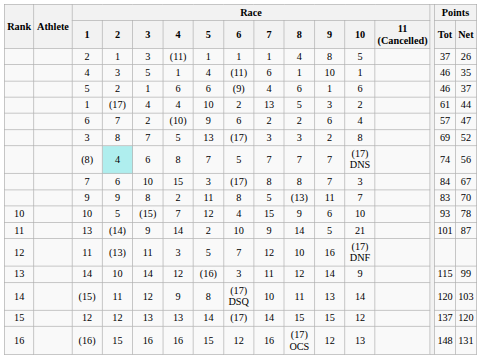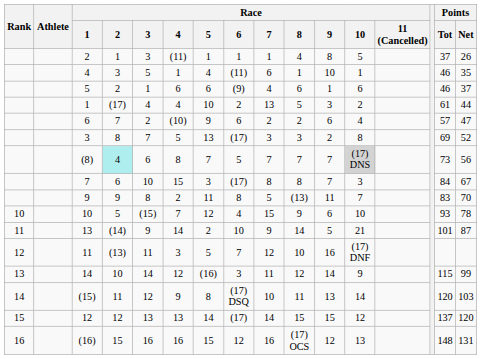(8) | Race / 10: no background -> lightgrey background
(8) | Points / Tot: 74 -> 73
